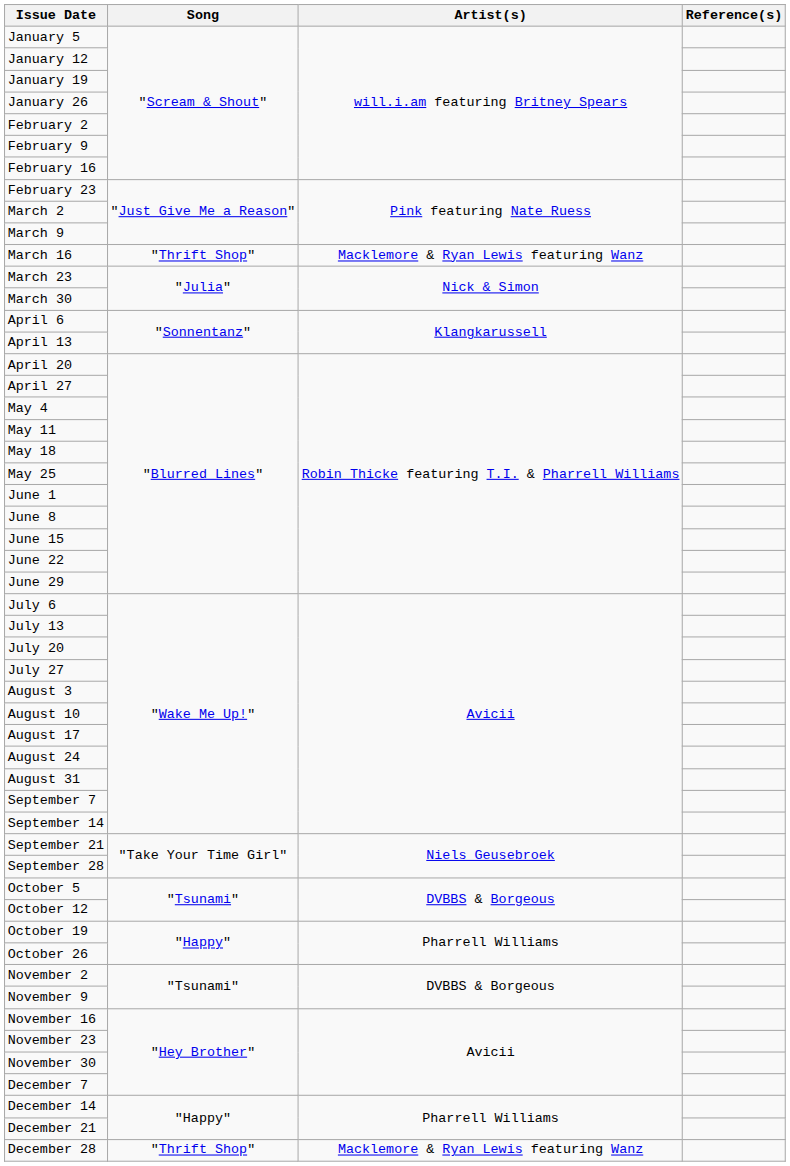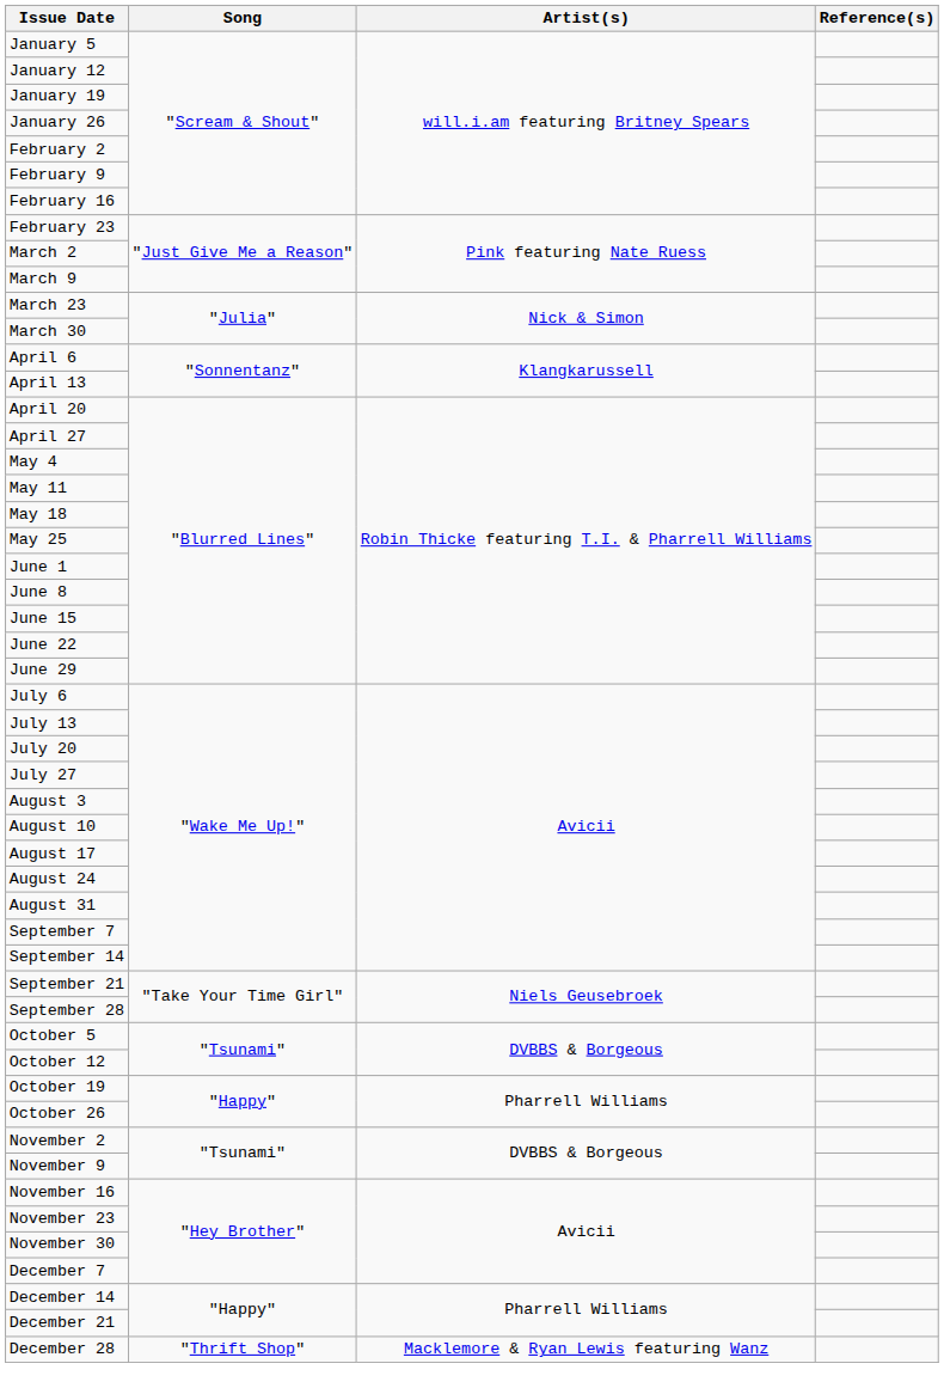- row: March 16 | "Thrift Shop" | Macklemore & Ryan Lewis featuring Wanz
